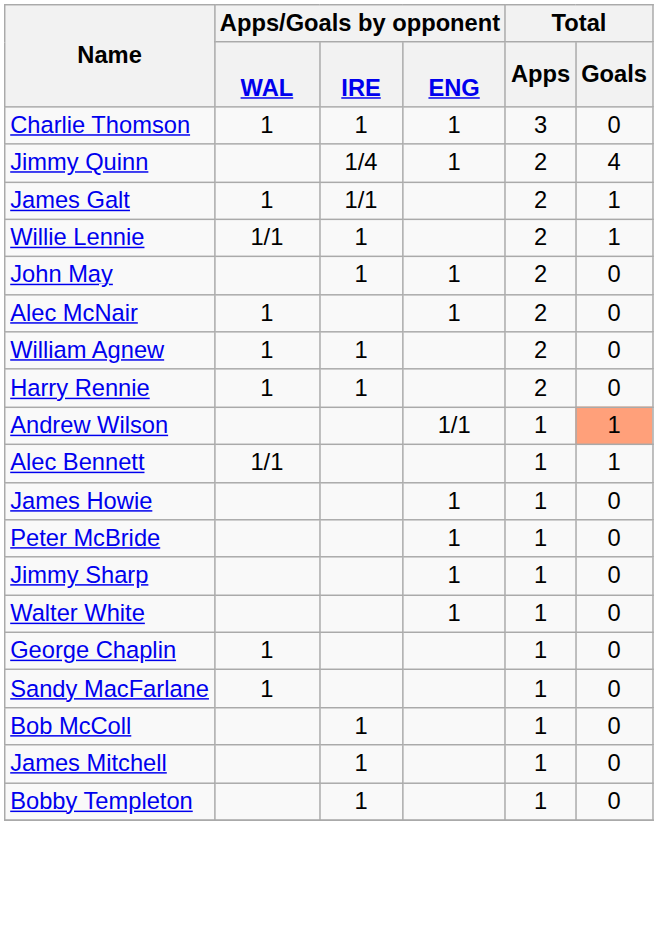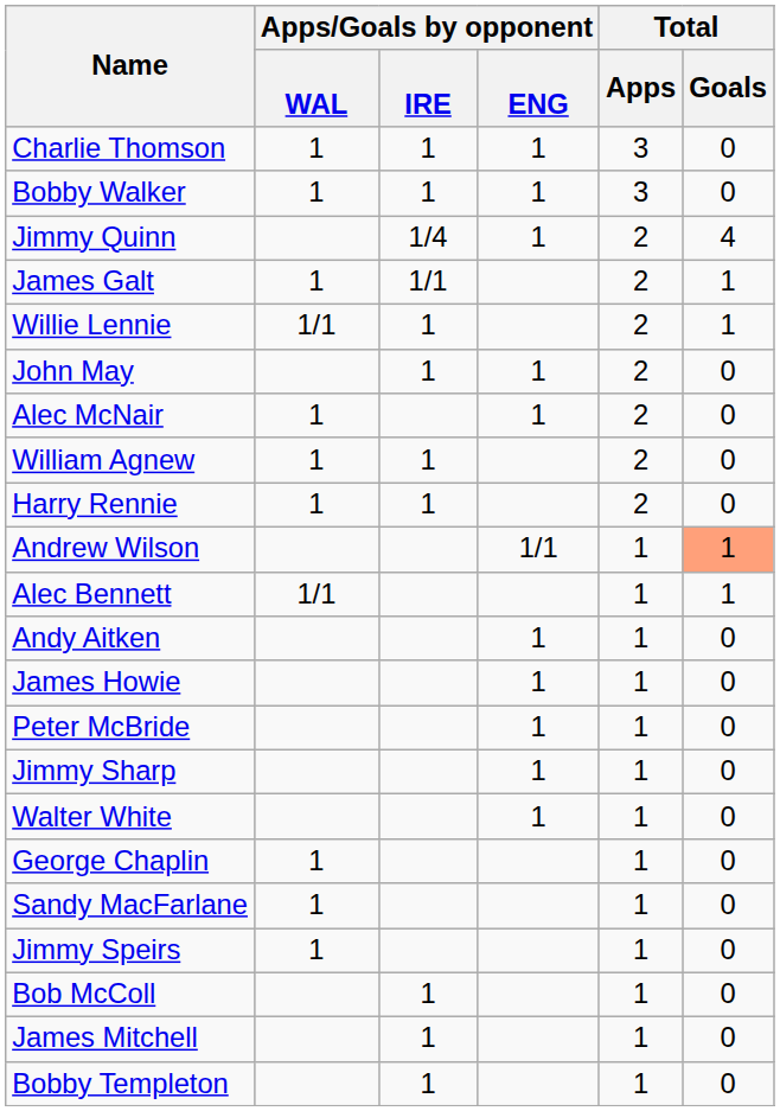+ row: Bobby Walker | 1 | 1 | 1 | 3 | 0
+ row: Andy Aitken | 1 | 1 | 0
+ row: Jimmy Speirs | 1 | 1 | 0
